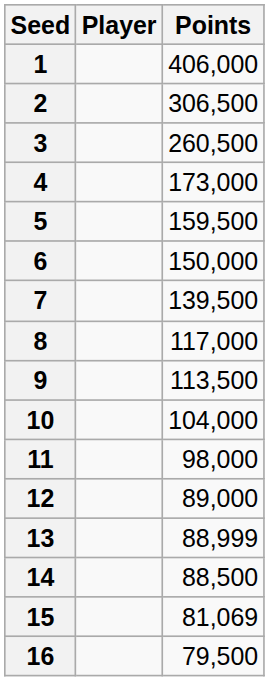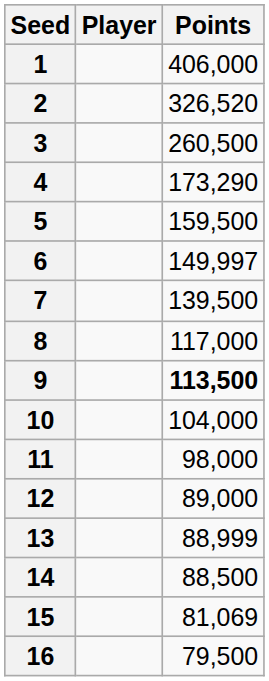2 | Points: 306,500 -> 326,520
4 | Points: 173,000 -> 173,290
6 | Points: 150,000 -> 149,997
9 | Points: normal -> bold
